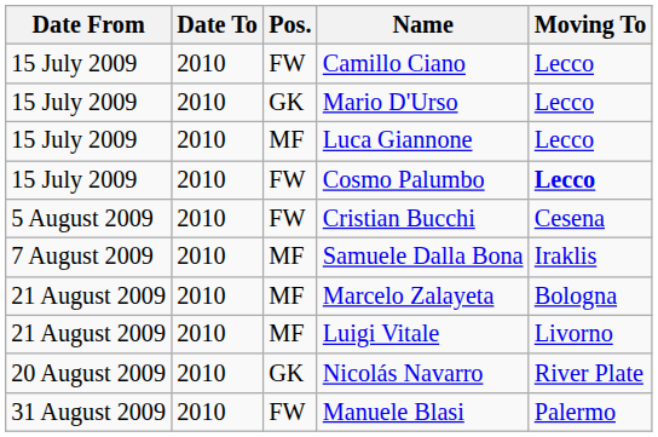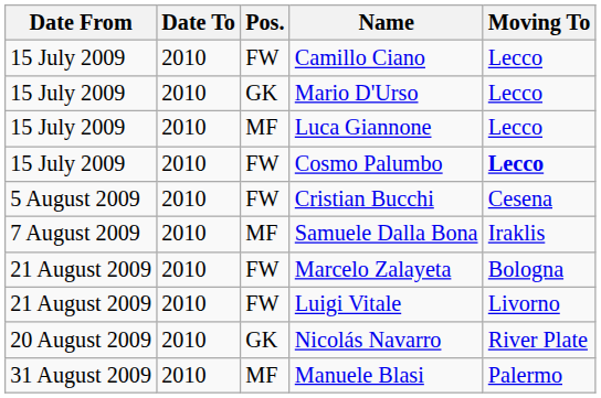Marcelo Zalayeta | Pos.: MF -> FW
Luigi Vitale | Pos.: MF -> FW
Manuele Blasi | Pos.: FW -> MF
